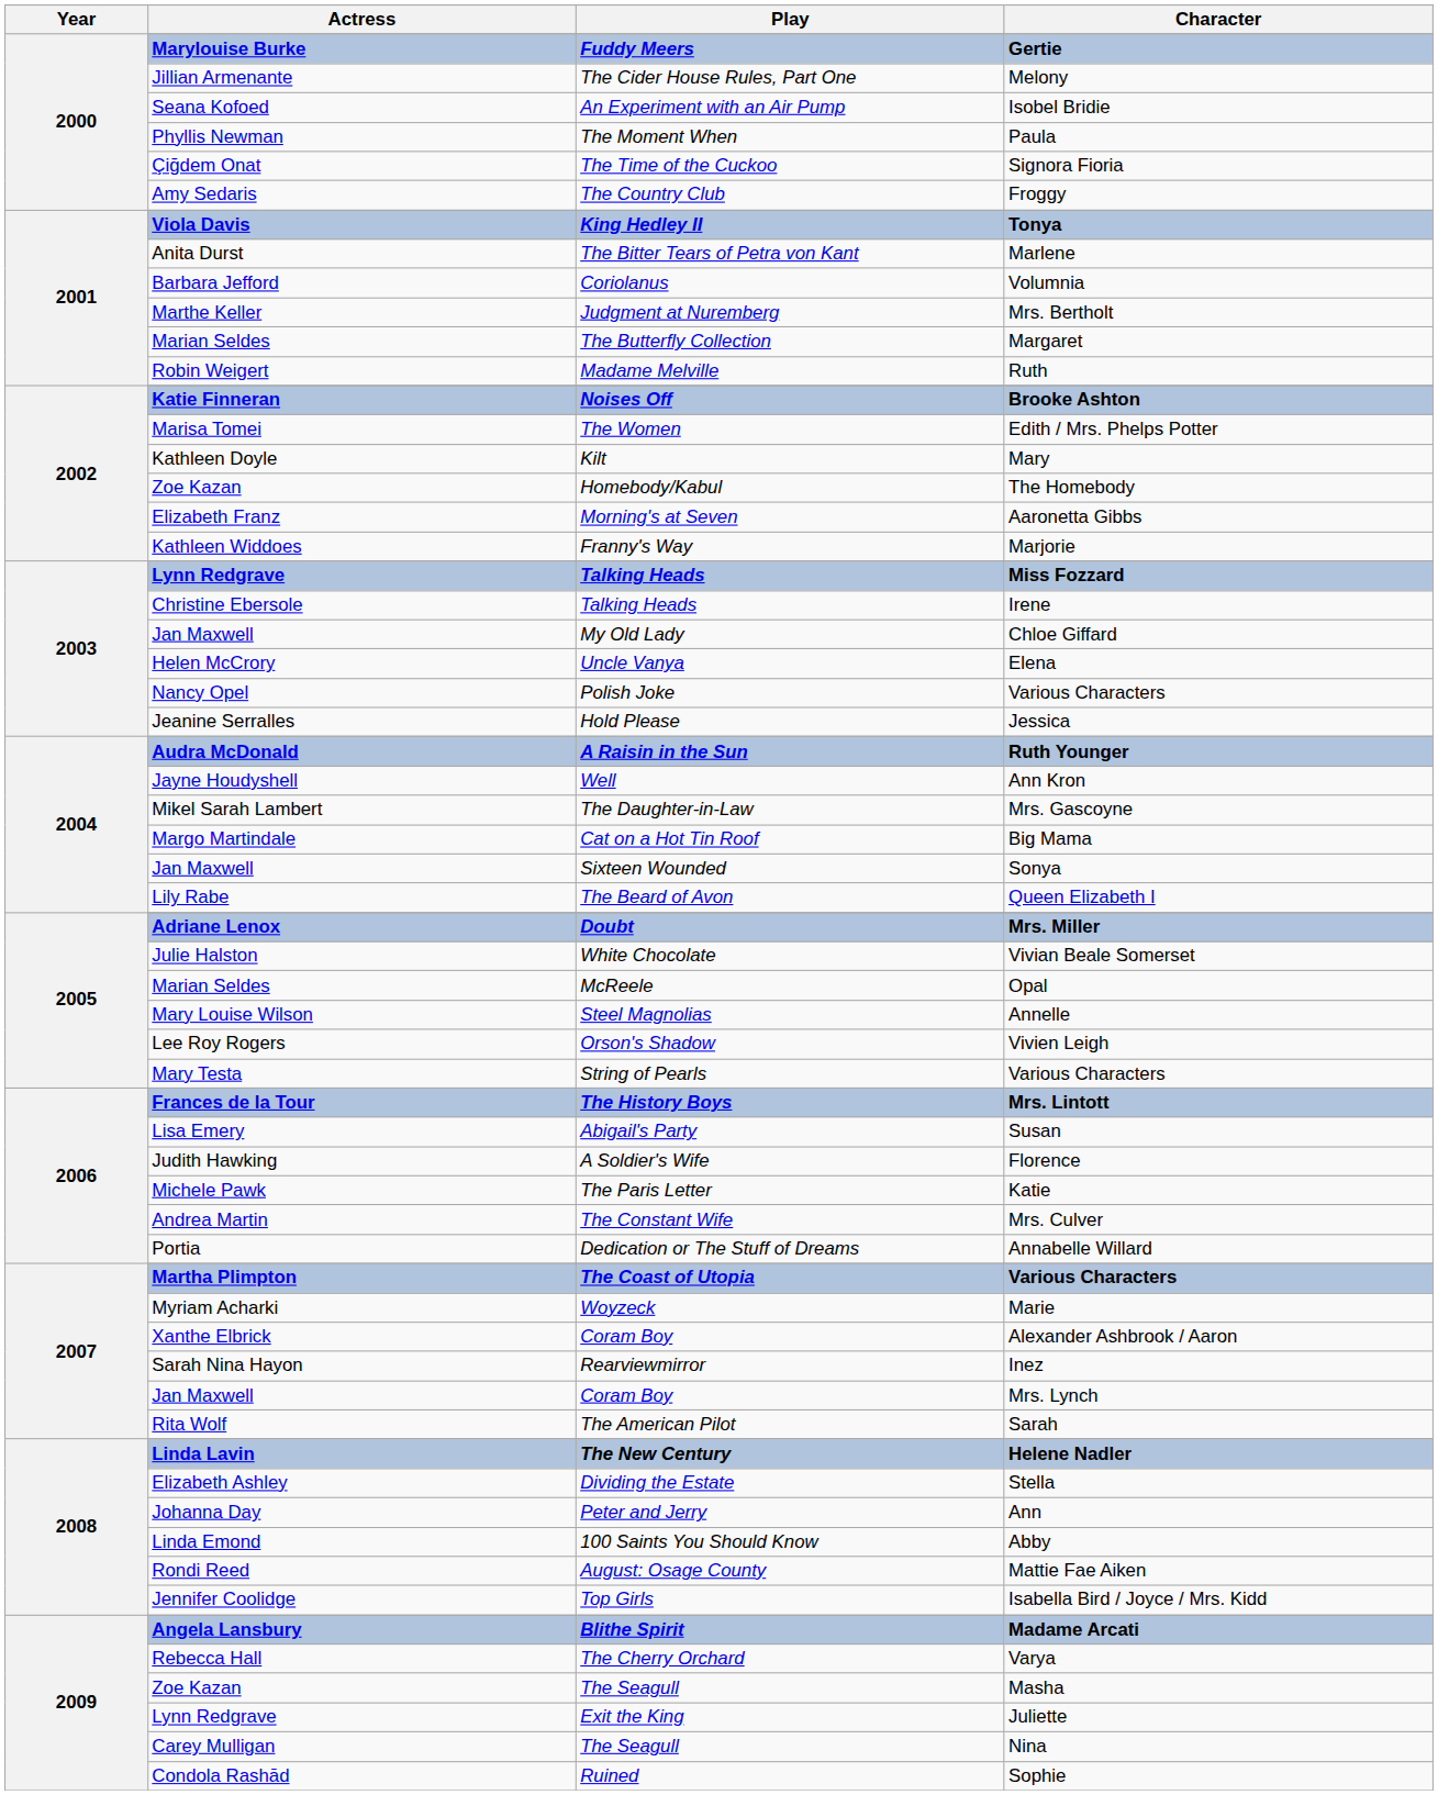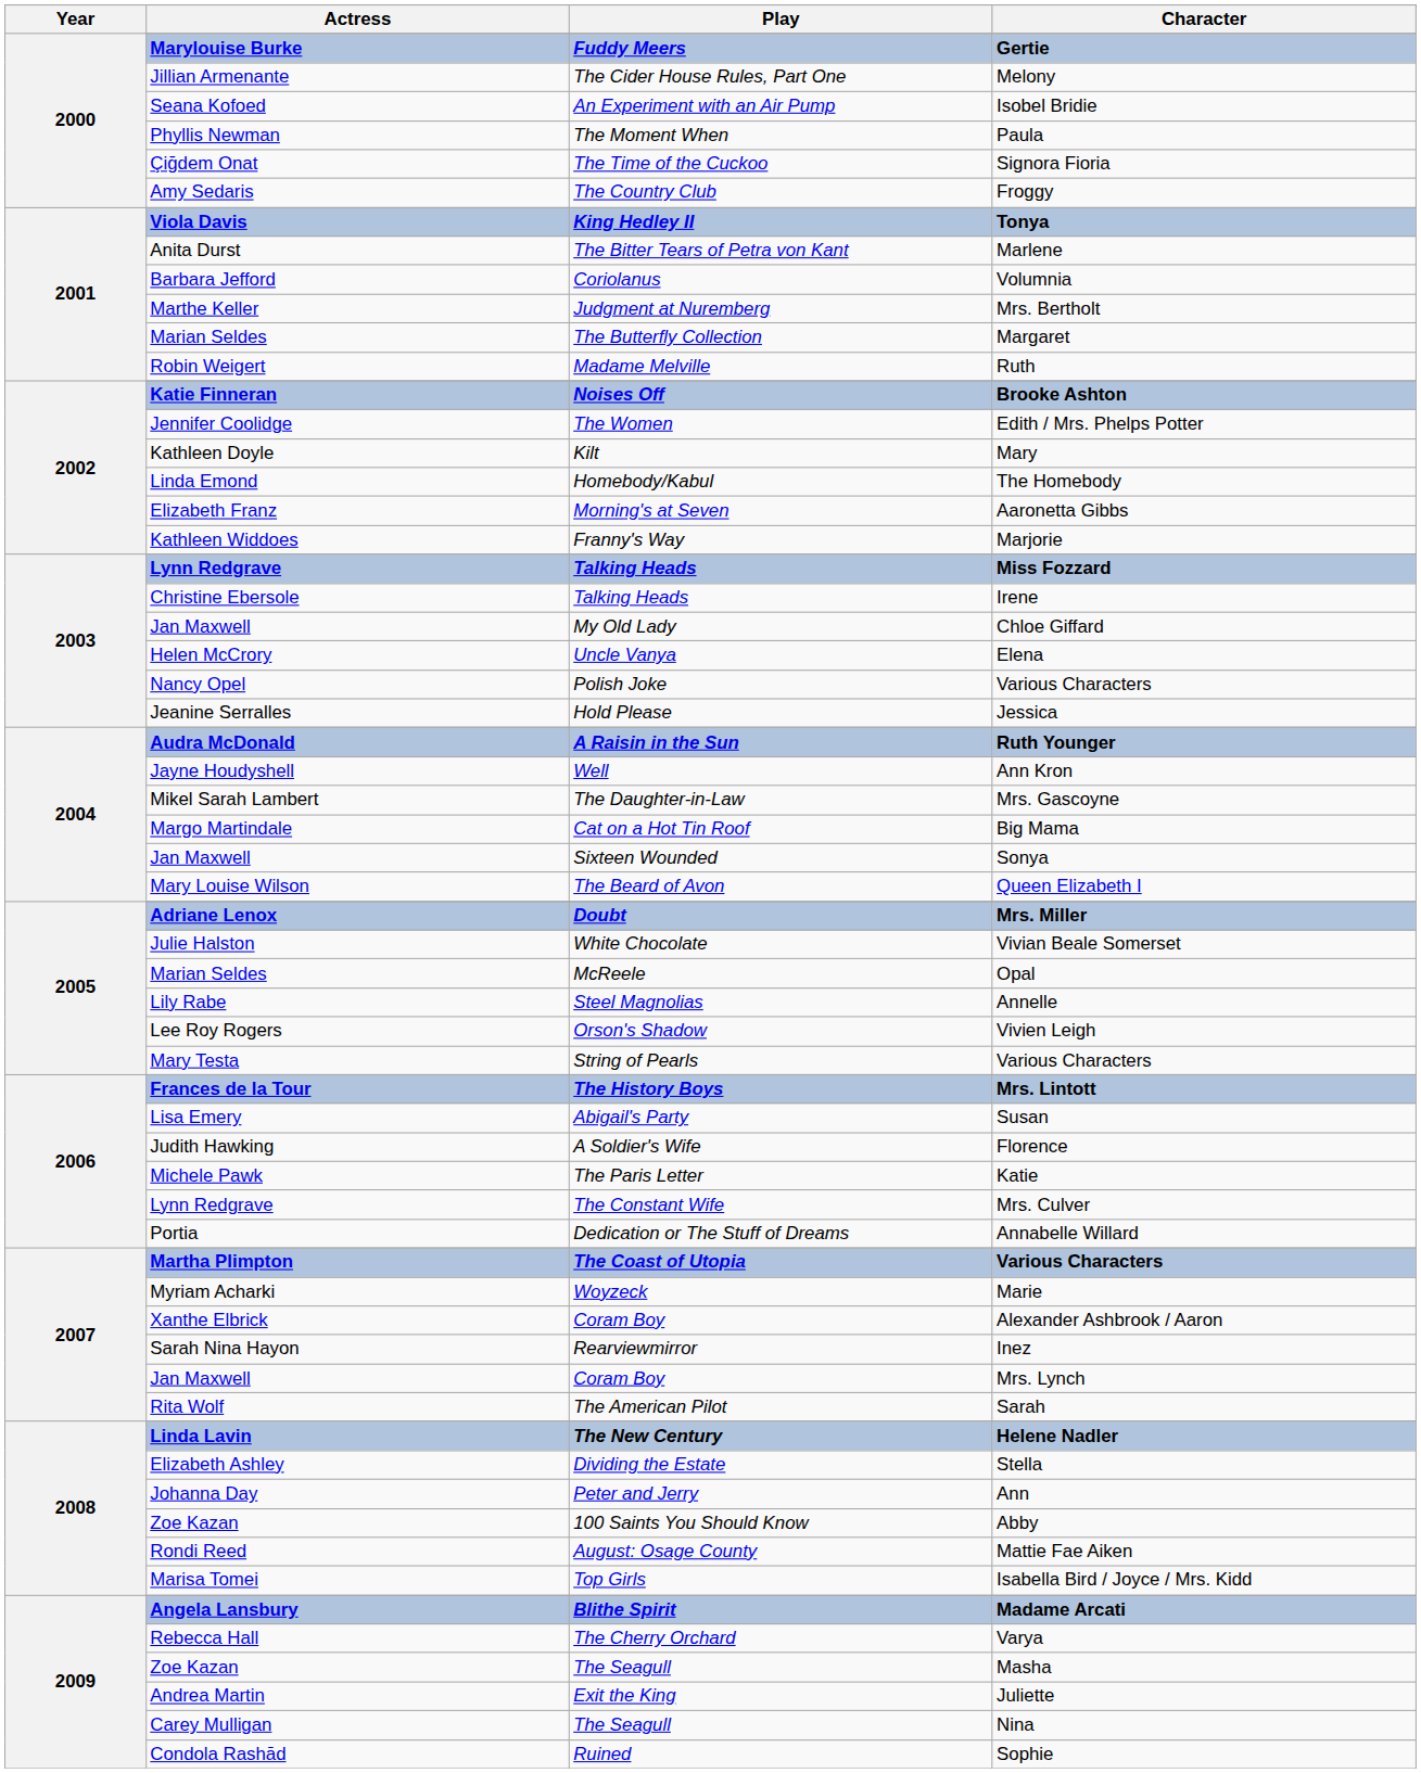Edith / Mrs. Phelps Potter | Actress: Marisa Tomei -> Jennifer Coolidge
The Homebody | Actress: Zoe Kazan -> Linda Emond
Queen Elizabeth I | Actress: Lily Rabe -> Mary Louise Wilson
Annelle | Actress: Mary Louise Wilson -> Lily Rabe
Mrs. Culver | Actress: Andrea Martin -> Lynn Redgrave
Abby | Actress: Linda Emond -> Zoe Kazan
Isabella Bird / Joyce / Mrs. Kidd | Actress: Jennifer Coolidge -> Marisa Tomei
Juliette | Actress: Lynn Redgrave -> Andrea Martin
